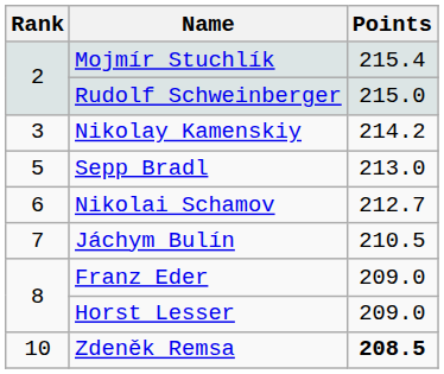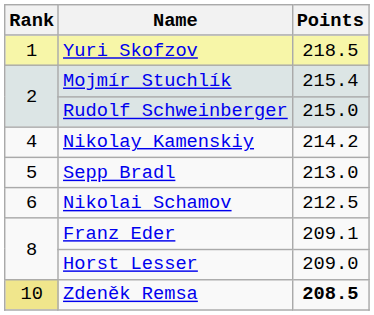+ row: 1 | Yuri Skofzov | 218.5
Nikolay Kamenskiy | Rank: 3 -> 4
Nikolai Schamov | Points: 212.7 -> 212.5
- row: 7 | Jáchym Bulín | 210.5
Franz Eder | Points: 209.0 -> 209.1
Zdeněk Remsa | Rank: no background -> khaki background
